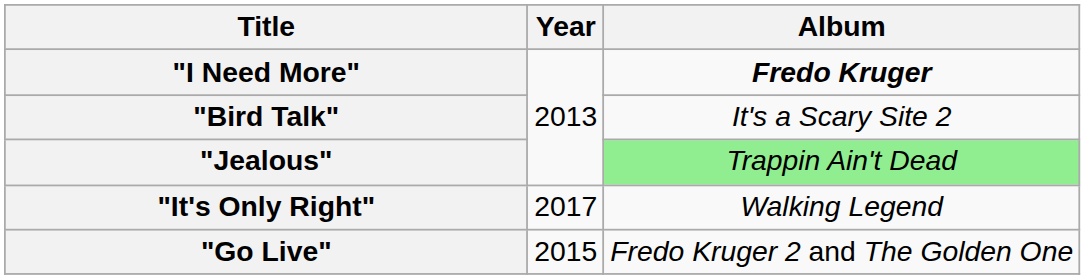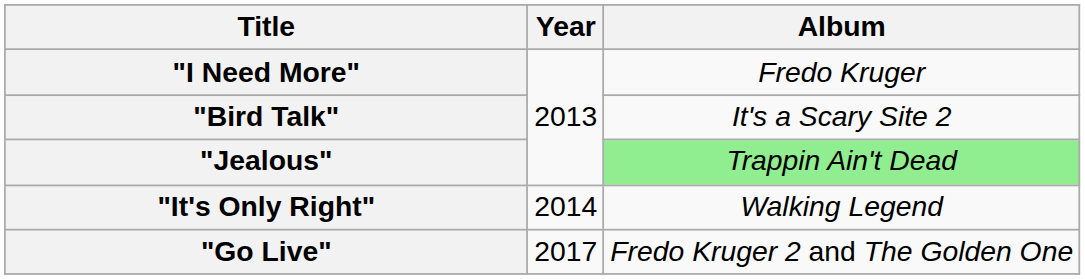"I Need More" | Album: bold -> normal
"It's Only Right" | Year: 2017 -> 2014
"Go Live" | Year: 2015 -> 2017
